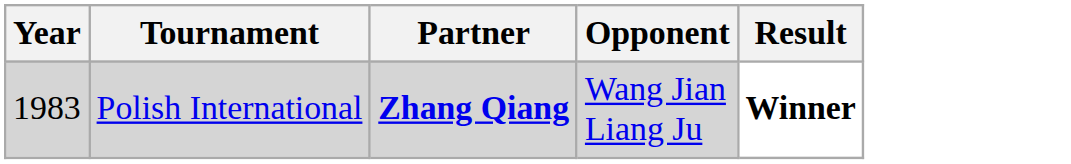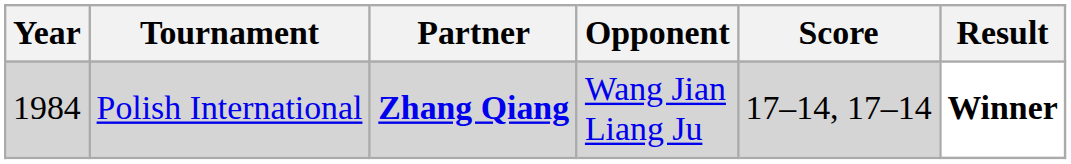+ column: Score | 17–14, 17–14
Polish International | Year: 1983 -> 1984
